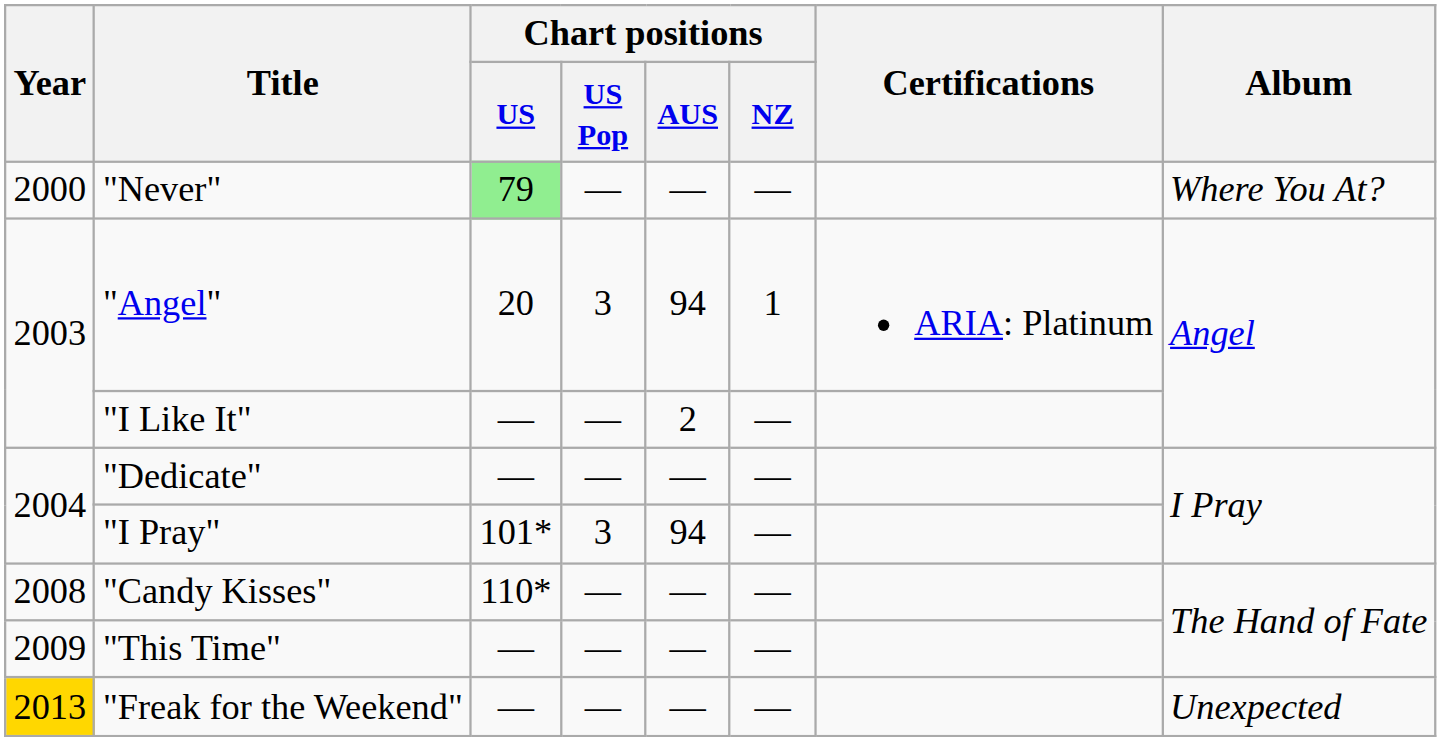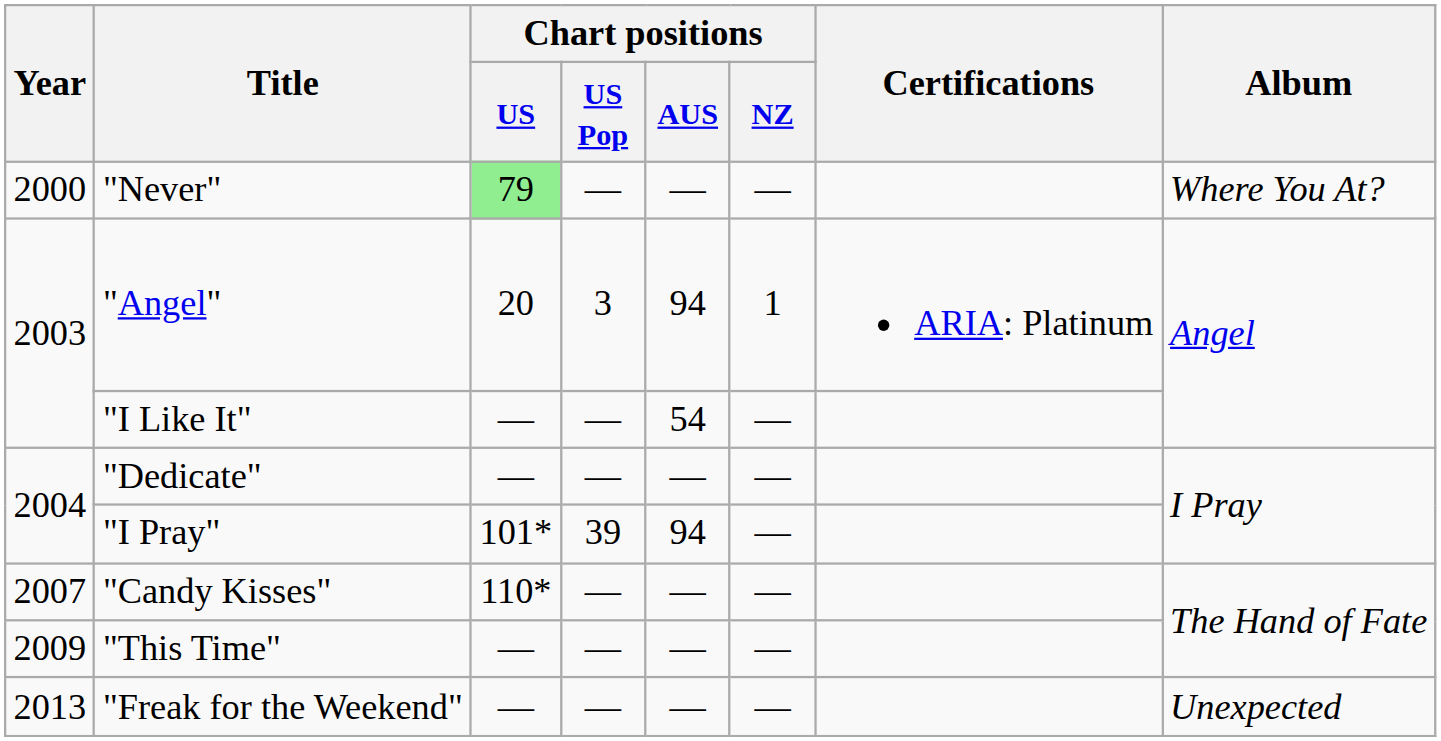"I Like It" | Chart positions / AUS: 2 -> 54
"I Pray" | Chart positions / US Pop: 3 -> 39
"Candy Kisses" | Year: 2008 -> 2007
"Freak for the Weekend" | Year: gold background -> no background
